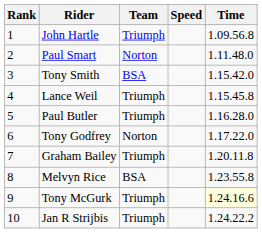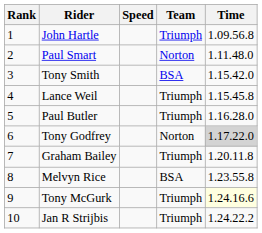columns swapped: Team <-> Speed
Tony Godfrey | Time: no background -> lightgrey background
